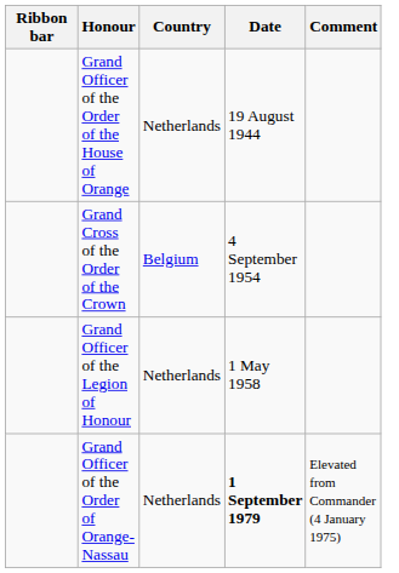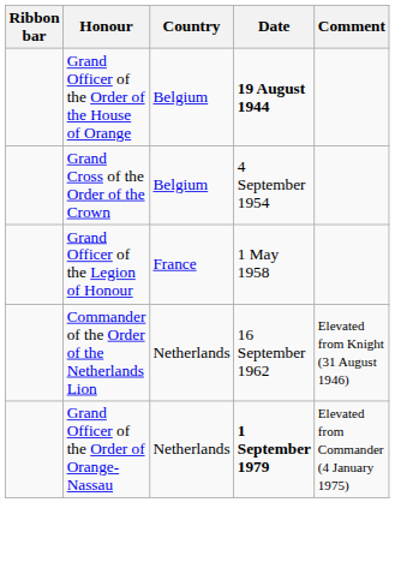Grand Officer of the Order of the House of Orange | Country: Netherlands -> Belgium
Grand Officer of the Order of the House of Orange | Date: normal -> bold
Grand Officer of the Legion of Honour | Country: Netherlands -> France
+ row: Commander of the Order of the Netherlands Lion | Netherlands | 16 September 1962 | Elevated from Knight (31 August 1946)
